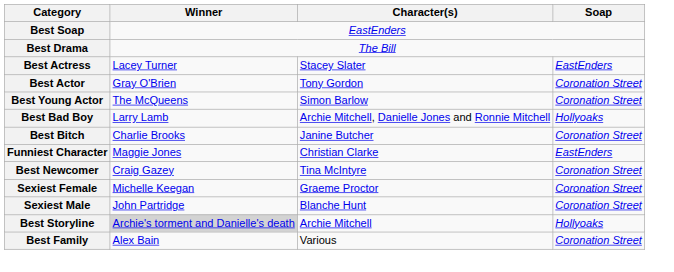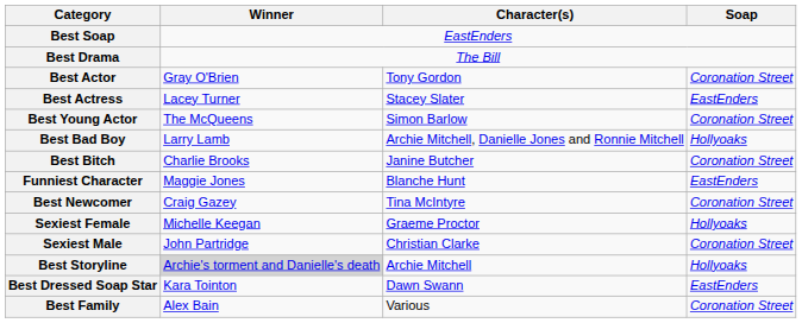rows swapped: Best Actor <-> Best Actress
Funniest Character | Character(s): Christian Clarke -> Blanche Hunt
Sexiest Female | Soap: Coronation Street -> Hollyoaks
Sexiest Male | Character(s): Blanche Hunt -> Christian Clarke
+ row: Best Dressed Soap Star | Kara Tointon | Dawn Swann | EastEnders
